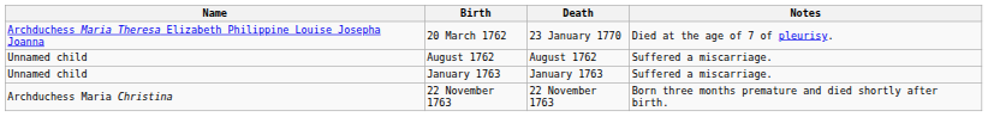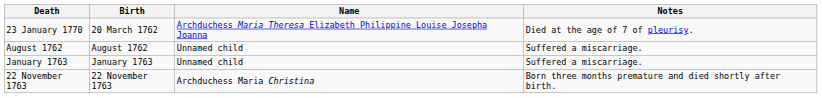columns swapped: Name <-> Death
